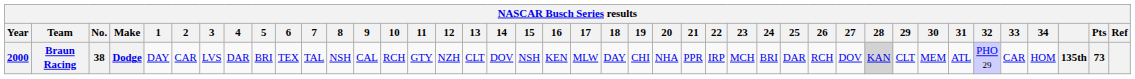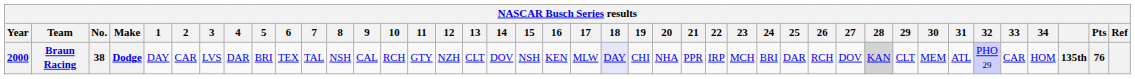Braun Racing | 18: no background -> lavender background
Braun Racing | Pts: 73 -> 76
